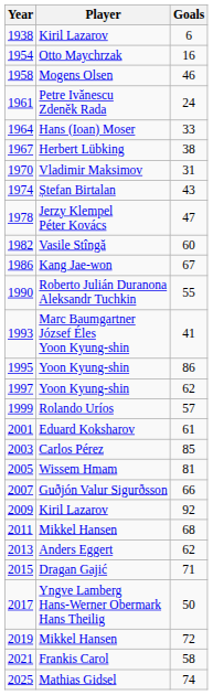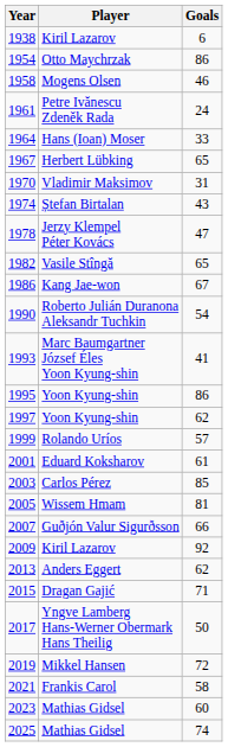1954 | Goals: 16 -> 86
1967 | Goals: 38 -> 65
1982 | Goals: 60 -> 65
1990 | Goals: 55 -> 54
- row: 2011 | Mikkel Hansen | 68
+ row: 2023 | Mathias Gidsel | 60
